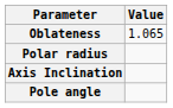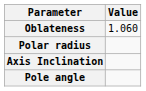Oblateness | Value: 1.065 -> 1.060
